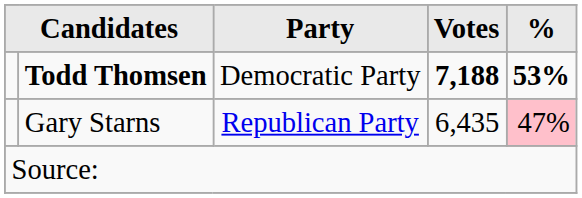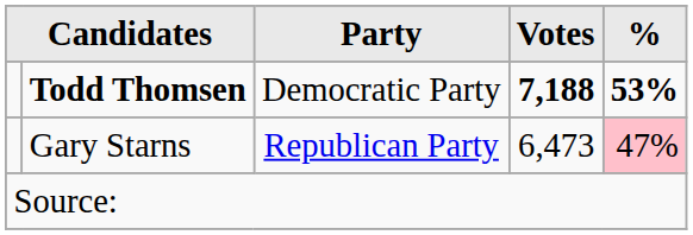Gary Starns | Votes: 6,435 -> 6,473
